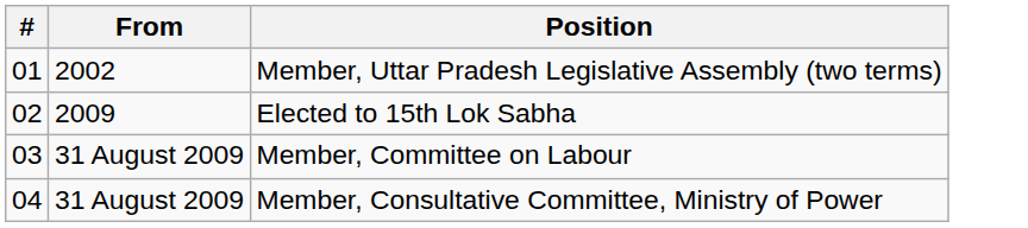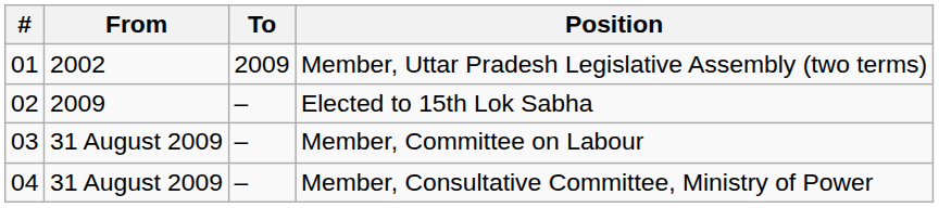+ column: To | 2009 | – | – | –
